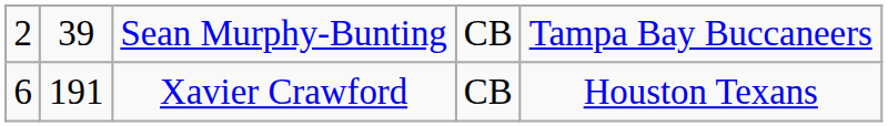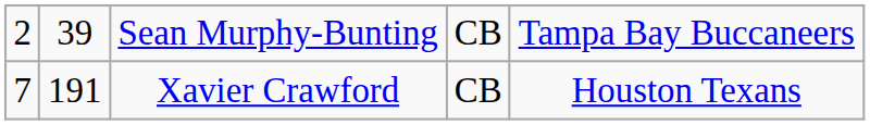Xavier Crawford | column 1: 6 -> 7
